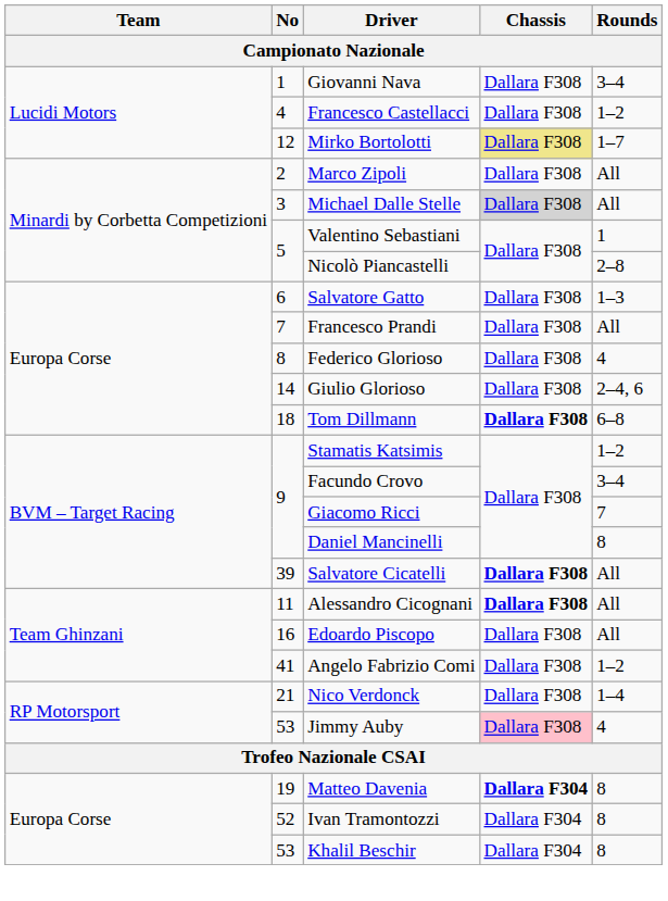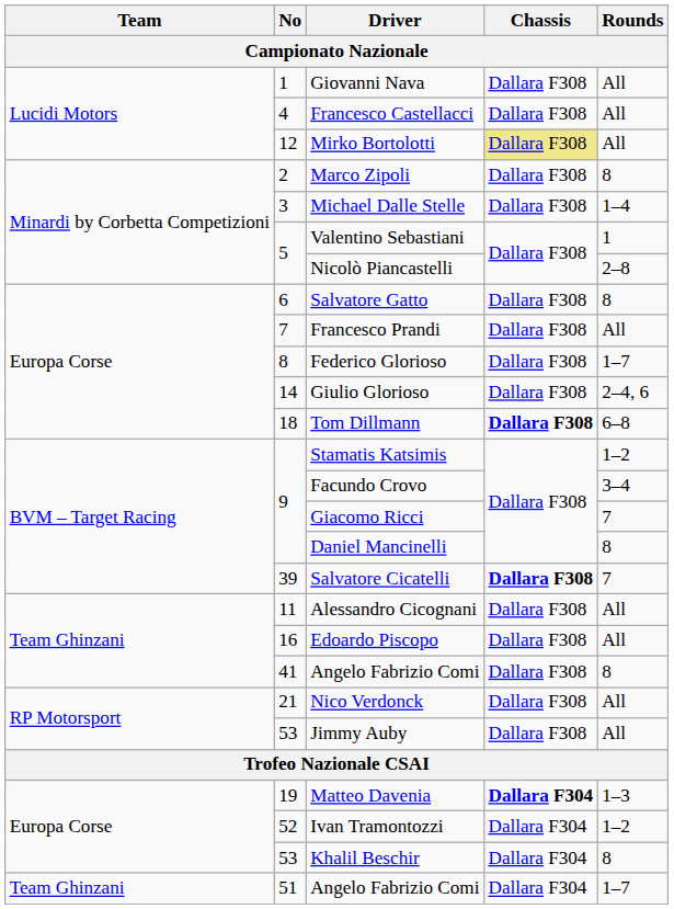Giovanni Nava | Rounds: 3–4 -> All
Francesco Castellacci | Rounds: 1–2 -> All
Mirko Bortolotti | Rounds: 1–7 -> All
Marco Zipoli | Rounds: All -> 8
Michael Dalle Stelle | Chassis: lightgrey background -> no background
Michael Dalle Stelle | Rounds: All -> 1–4
Salvatore Gatto | Rounds: 1–3 -> 8
Federico Glorioso | Rounds: 4 -> 1–7
Salvatore Cicatelli | Rounds: All -> 7
Alessandro Cicognani | Chassis: bold -> normal
41 / Angelo Fabrizio Comi | Rounds: 1–2 -> 8
Nico Verdonck | Rounds: 1–4 -> All
Jimmy Auby | Chassis: pink background -> no background
Jimmy Auby | Rounds: 4 -> All
Matteo Davenia | Rounds: 8 -> 1–3
Ivan Tramontozzi | Rounds: 8 -> 1–2
+ row: Team Ghinzani | 51 | Angelo Fabrizio Comi | Dallara F304 | 1–7
